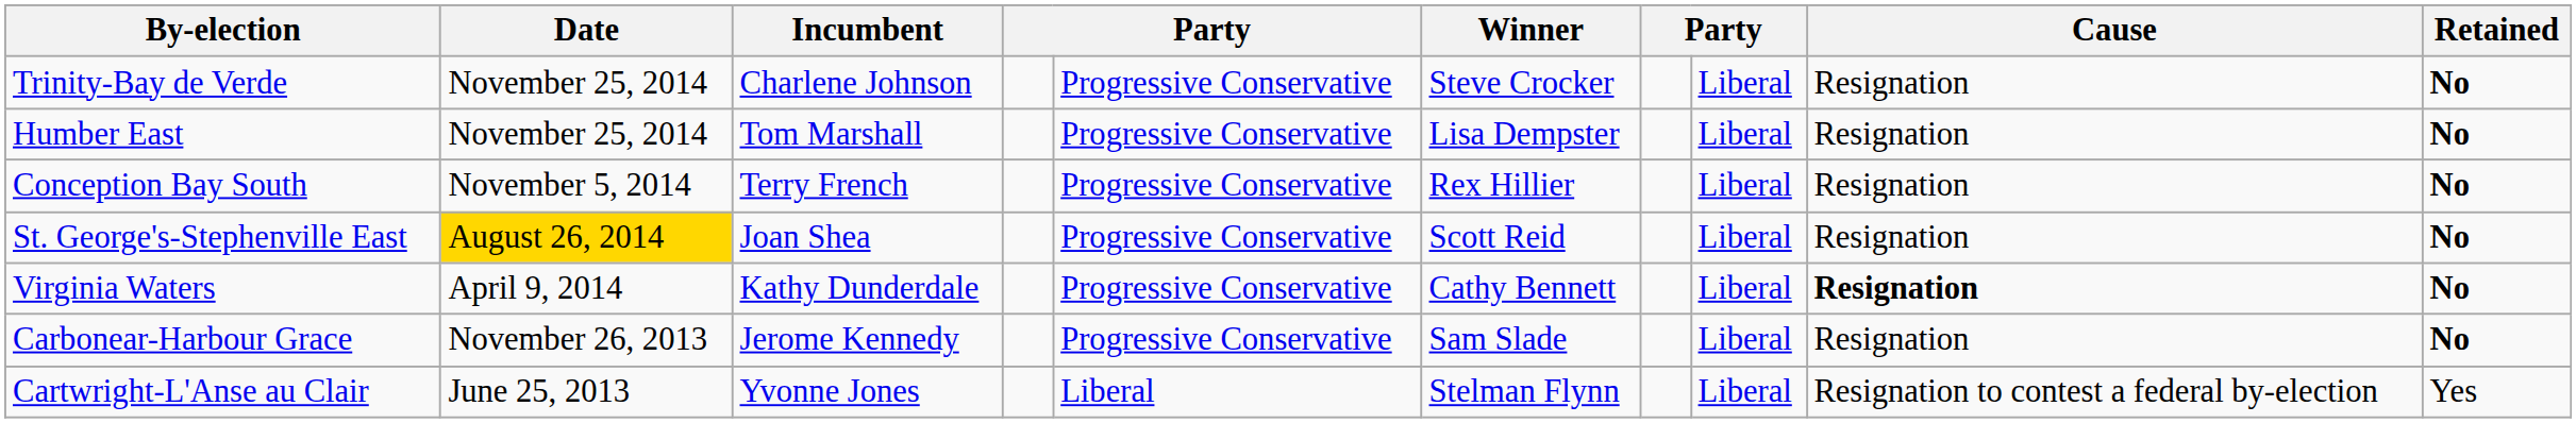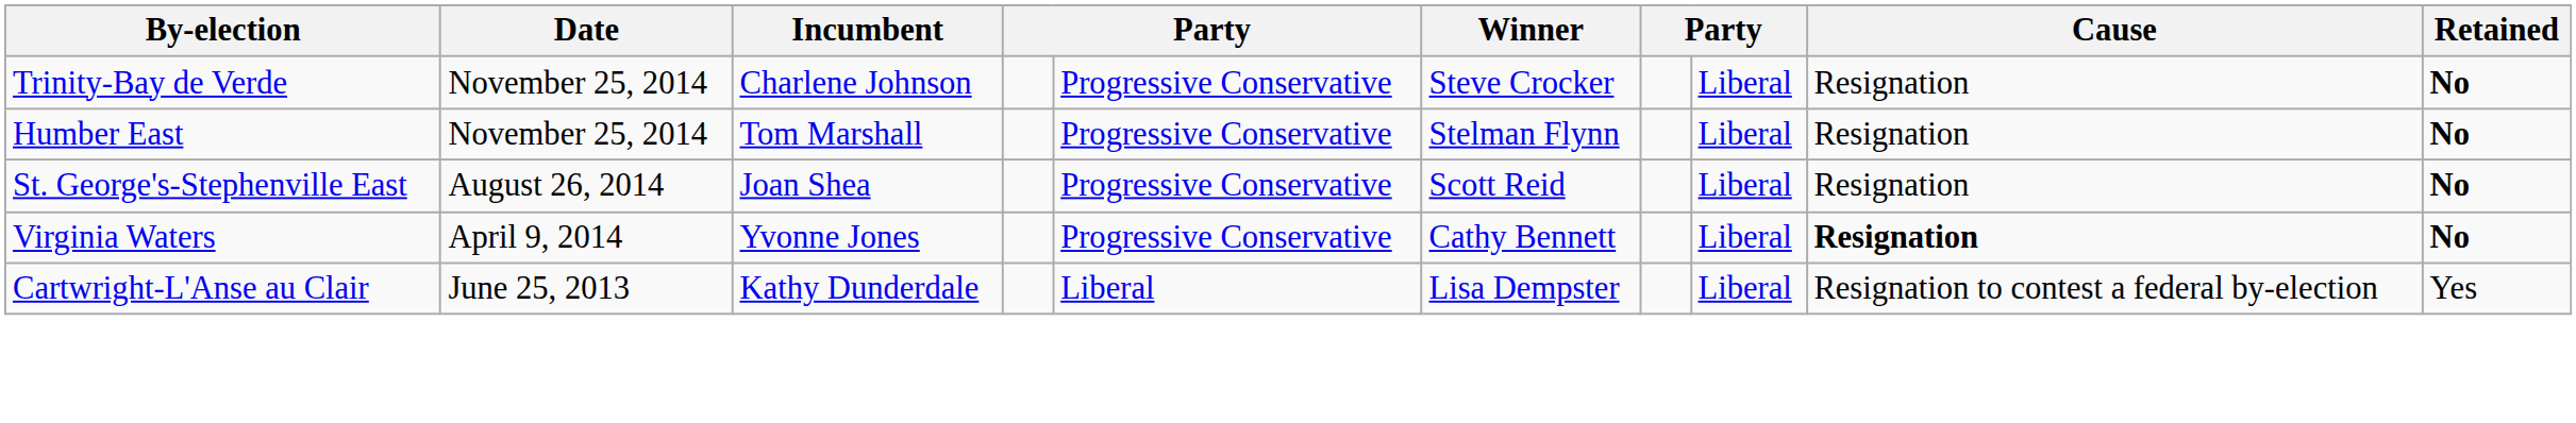Humber East | Winner: Lisa Dempster -> Stelman Flynn
- row: Conception Bay South | November 5, 2014 | Terry French | Progressive Conservative | Rex Hillier | Liberal | Resignation | No
St. George's-Stephenville East | Date: gold background -> no background
Virginia Waters | Incumbent: Kathy Dunderdale -> Yvonne Jones
- row: Carbonear-Harbour Grace | November 26, 2013 | Jerome Kennedy | Progressive Conservative | Sam Slade | Liberal | Resignation | No
Cartwright-L'Anse au Clair | Incumbent: Yvonne Jones -> Kathy Dunderdale
Cartwright-L'Anse au Clair | Winner: Stelman Flynn -> Lisa Dempster
